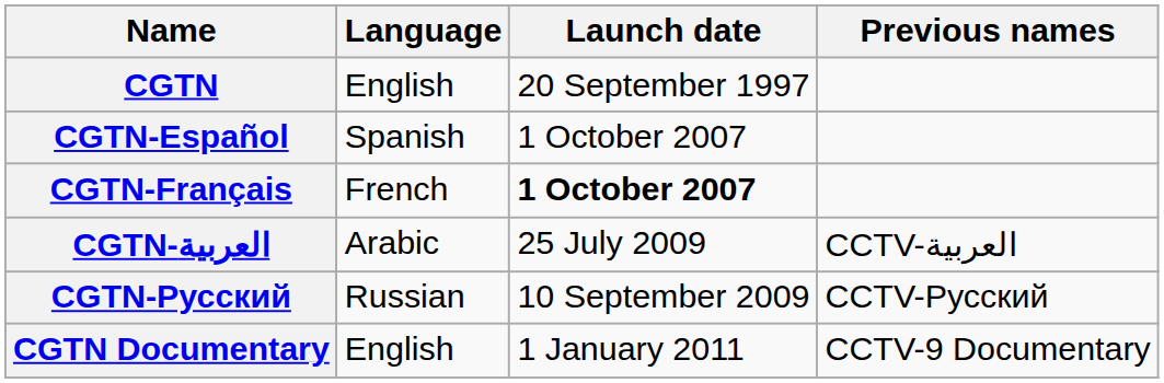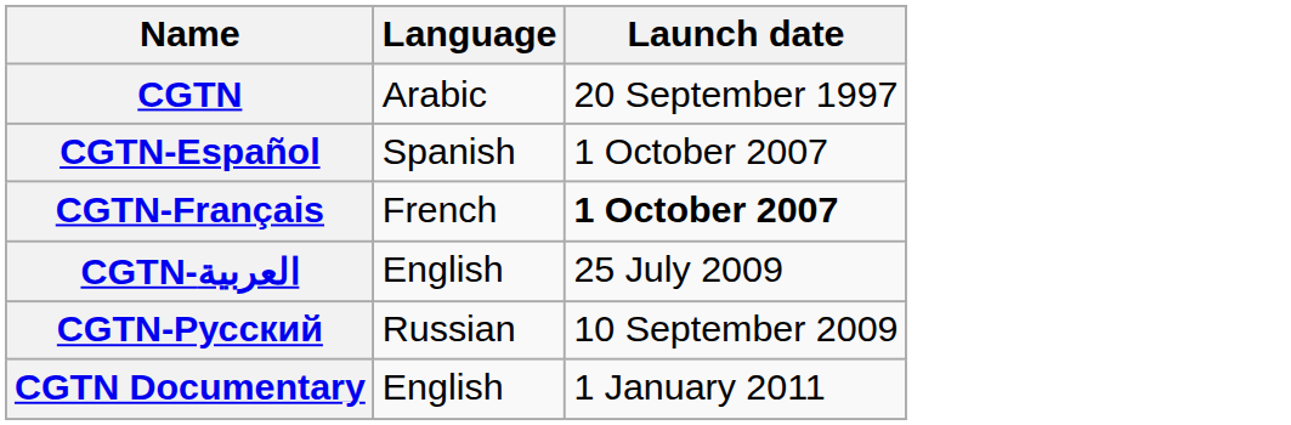- column: Previous names | CCTV-العربية | CCTV-Русский | CCTV-9 Documentary
CGTN | Language: English -> Arabic
CGTN-العربية | Language: Arabic -> English
